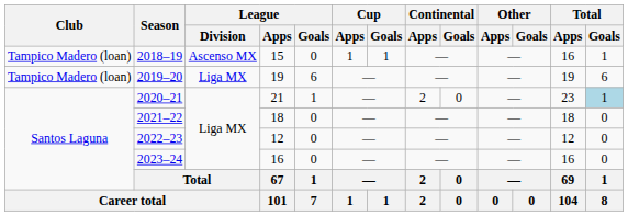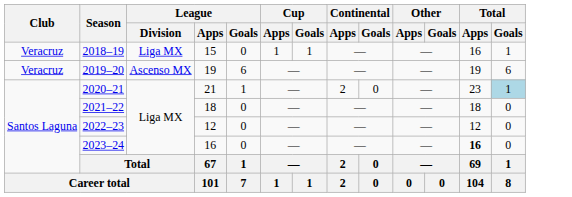2018–19 | Club: Tampico Madero (loan) -> Veracruz
2018–19 | League / Division: Ascenso MX -> Liga MX
2019–20 | Club: Tampico Madero (loan) -> Veracruz
2019–20 | League / Division: Liga MX -> Ascenso MX
2023–24 | Total / Apps: normal -> bold
